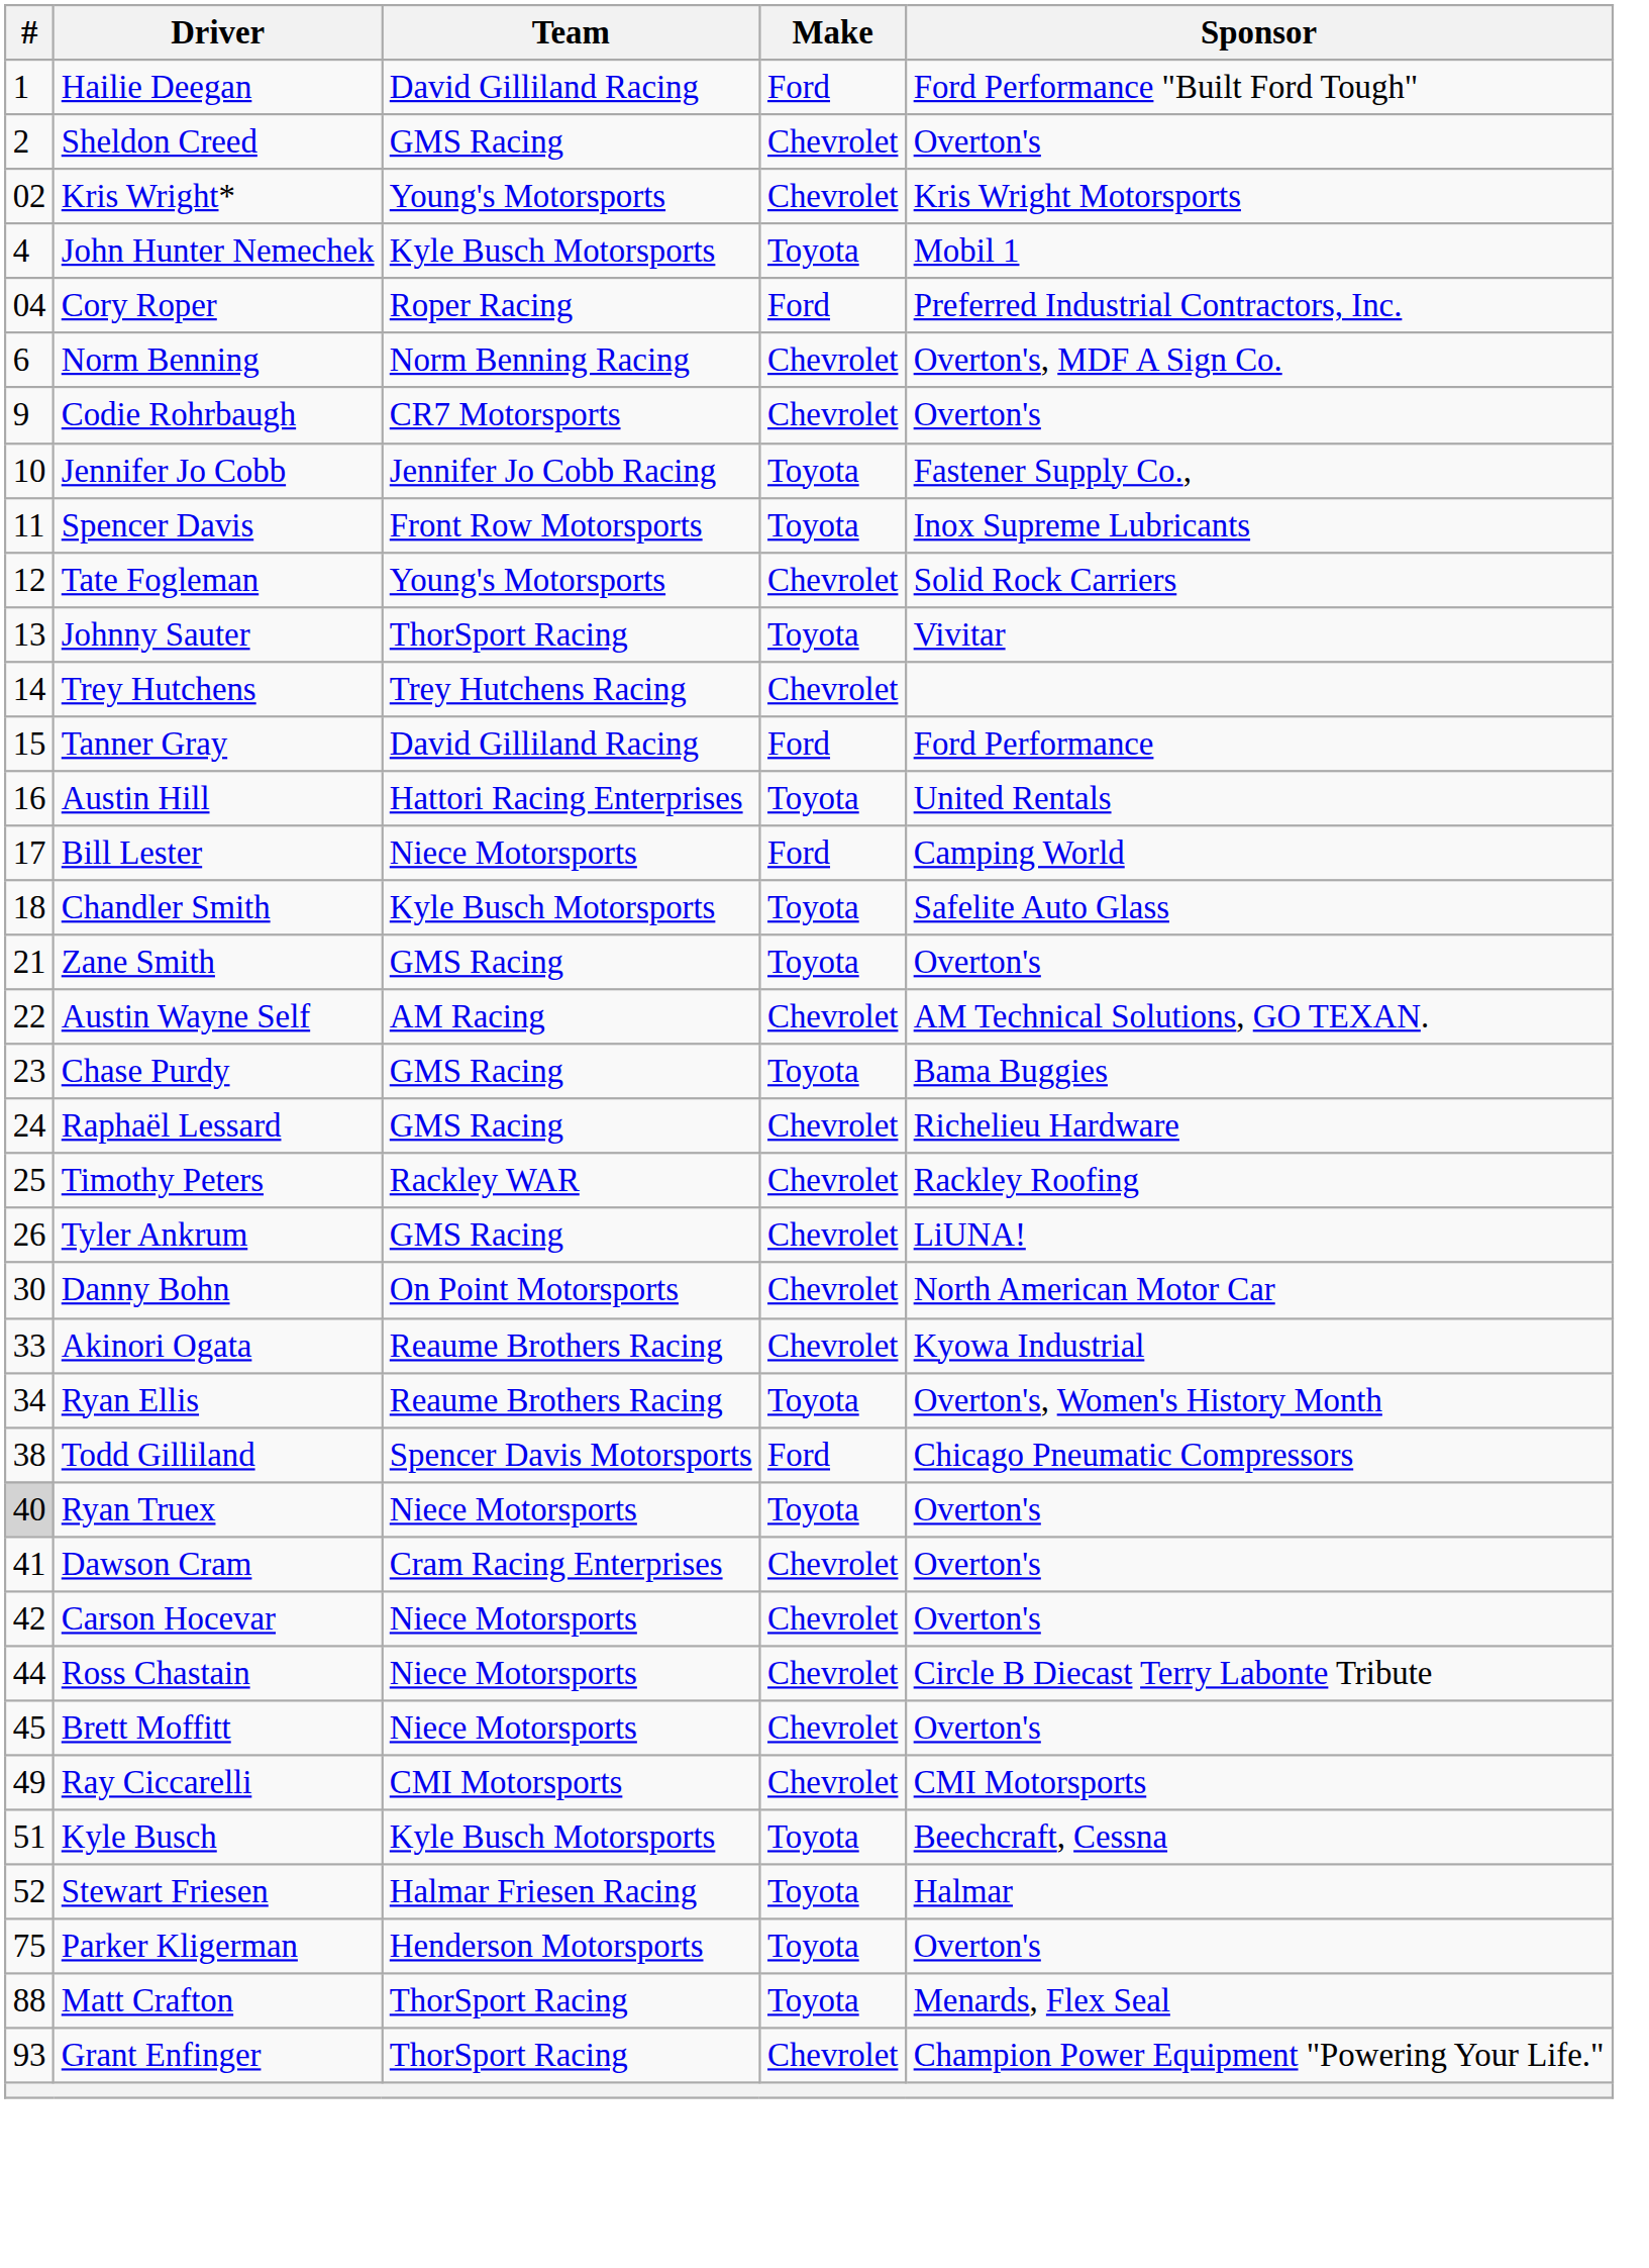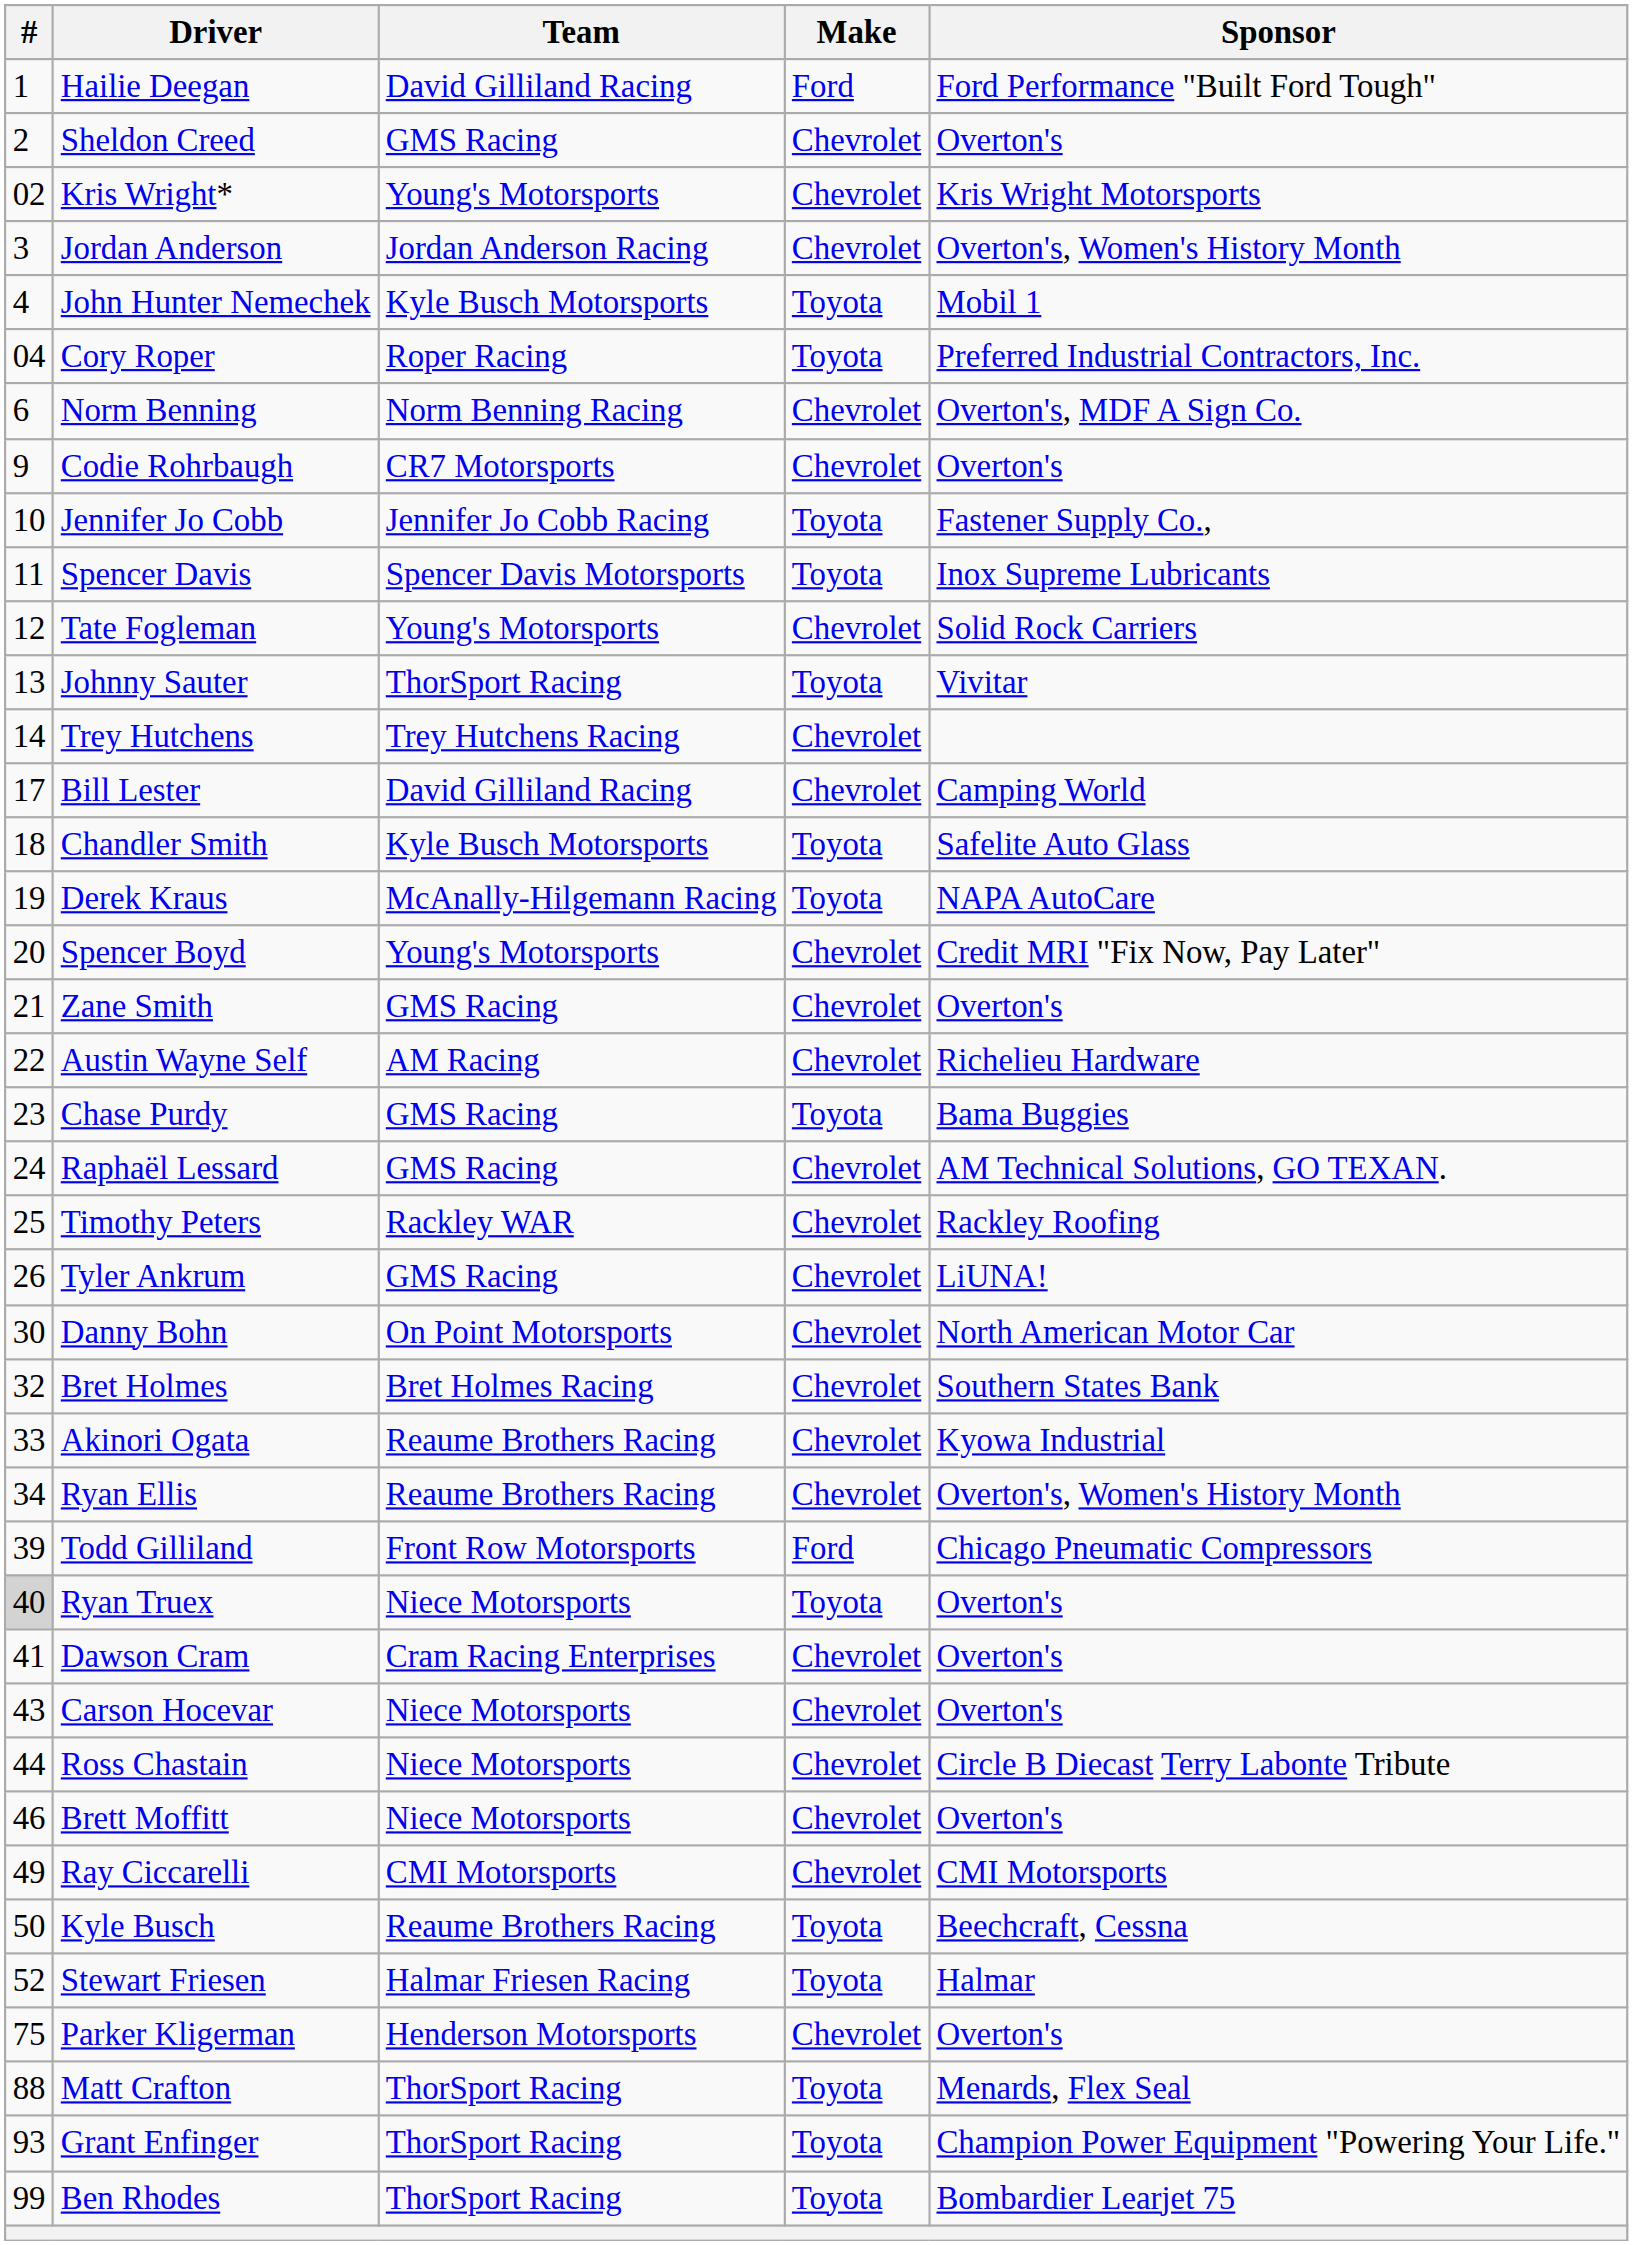+ row: 3 | Jordan Anderson | Jordan Anderson Racing | Chevrolet | Overton's, Women's History Month
Cory Roper | Make: Ford -> Toyota
Spencer Davis | Team: Front Row Motorsports -> Spencer Davis Motorsports
- row: 15 | Tanner Gray | David Gilliland Racing | Ford | Ford Performance
- row: 16 | Austin Hill | Hattori Racing Enterprises | Toyota | United Rentals
Bill Lester | Team: Niece Motorsports -> David Gilliland Racing
Bill Lester | Make: Ford -> Chevrolet
+ row: 19 | Derek Kraus | McAnally-Hilgemann Racing | Toyota | NAPA AutoCare
+ row: 20 | Spencer Boyd | Young's Motorsports | Chevrolet | Credit MRI "Fix Now, Pay Later"
Zane Smith | Make: Toyota -> Chevrolet
Austin Wayne Self | Sponsor: AM Technical Solutions, GO TEXAN. -> Richelieu Hardware
Raphaël Lessard | Sponsor: Richelieu Hardware -> AM Technical Solutions, GO TEXAN.
+ row: 32 | Bret Holmes | Bret Holmes Racing | Chevrolet | Southern States Bank
Ryan Ellis | Make: Toyota -> Chevrolet
Todd Gilliland | #: 38 -> 39
Todd Gilliland | Team: Spencer Davis Motorsports -> Front Row Motorsports
Carson Hocevar | #: 42 -> 43
Brett Moffitt | #: 45 -> 46
Kyle Busch | #: 51 -> 50
Kyle Busch | Team: Kyle Busch Motorsports -> Reaume Brothers Racing
Parker Kligerman | Make: Toyota -> Chevrolet
Grant Enfinger | Make: Chevrolet -> Toyota
+ row: 99 | Ben Rhodes | ThorSport Racing | Toyota | Bombardier Learjet 75
